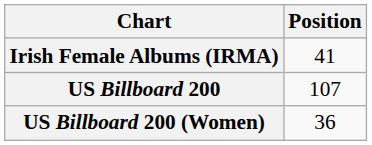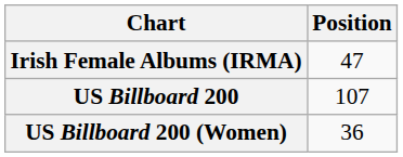Irish Female Albums (IRMA) | Position: 41 -> 47
